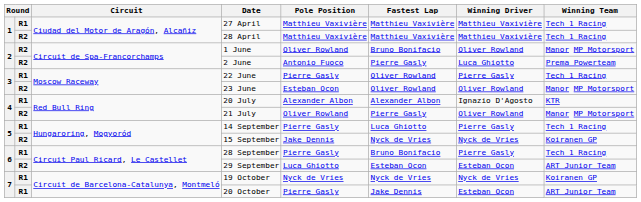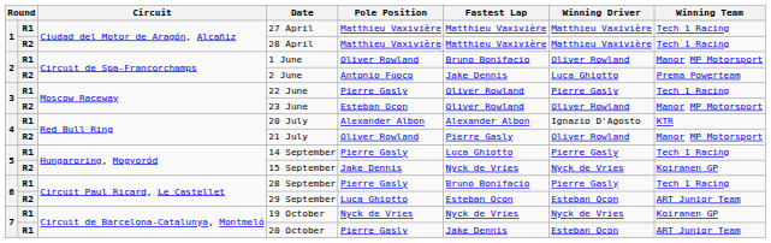1 June | column 2: R2 -> R1
2 June | Fastest Lap: Pierre Gasly -> Jake Dennis
